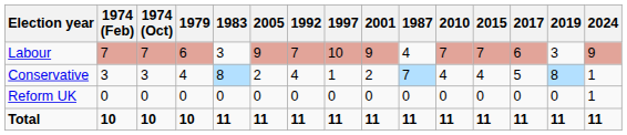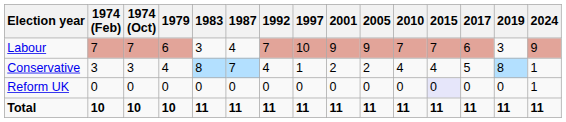columns swapped: 1987 <-> 2005
Reform UK | 2015: no background -> lavender background
